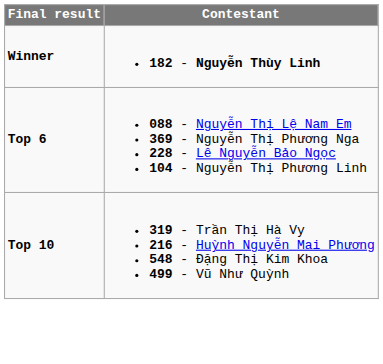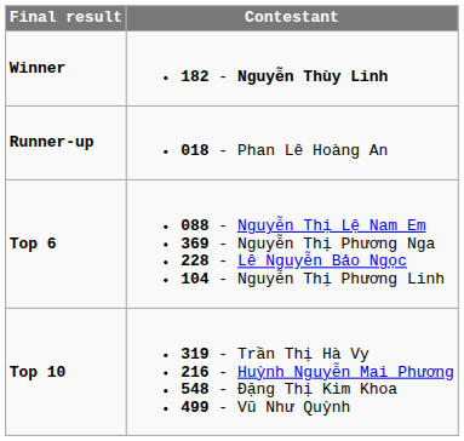+ row: Runner-up | 018 - Phan Lê Hoàng An
